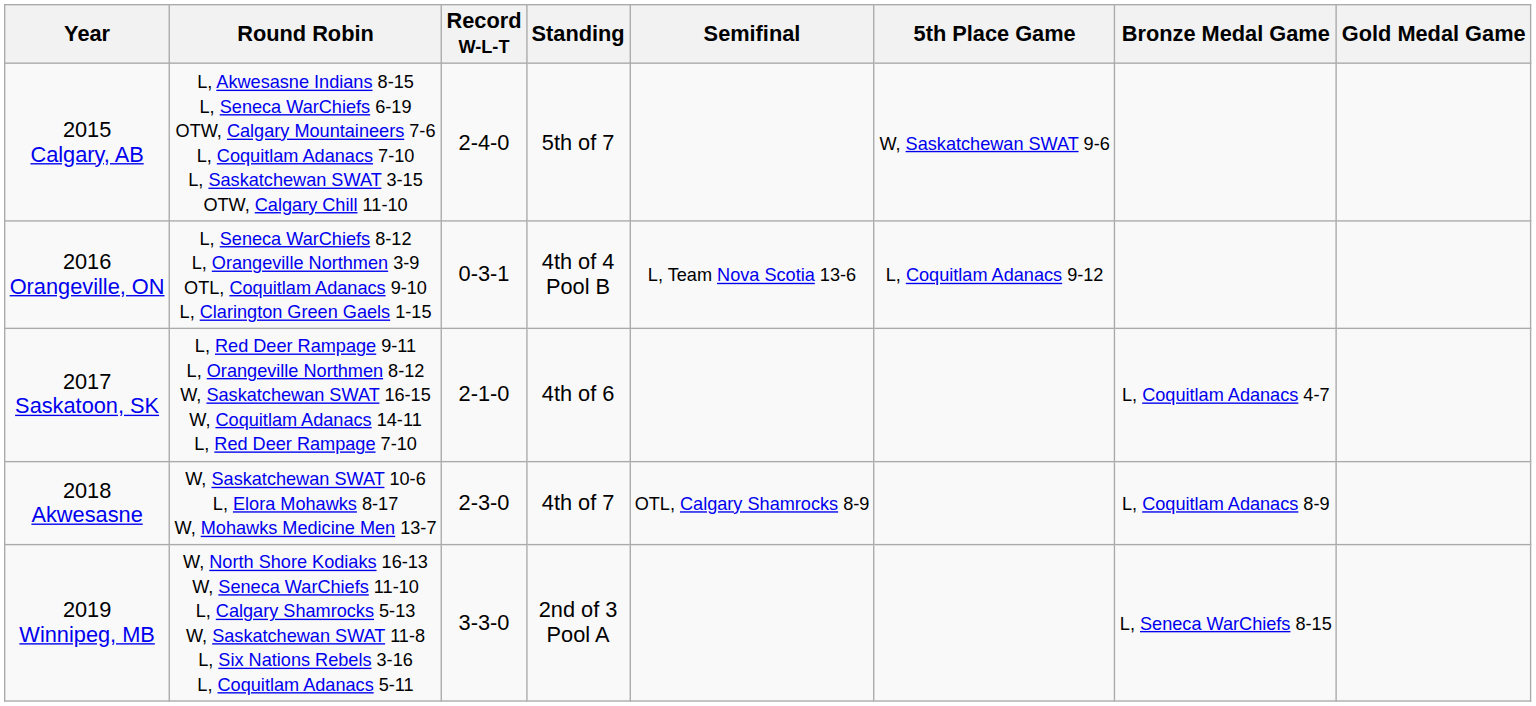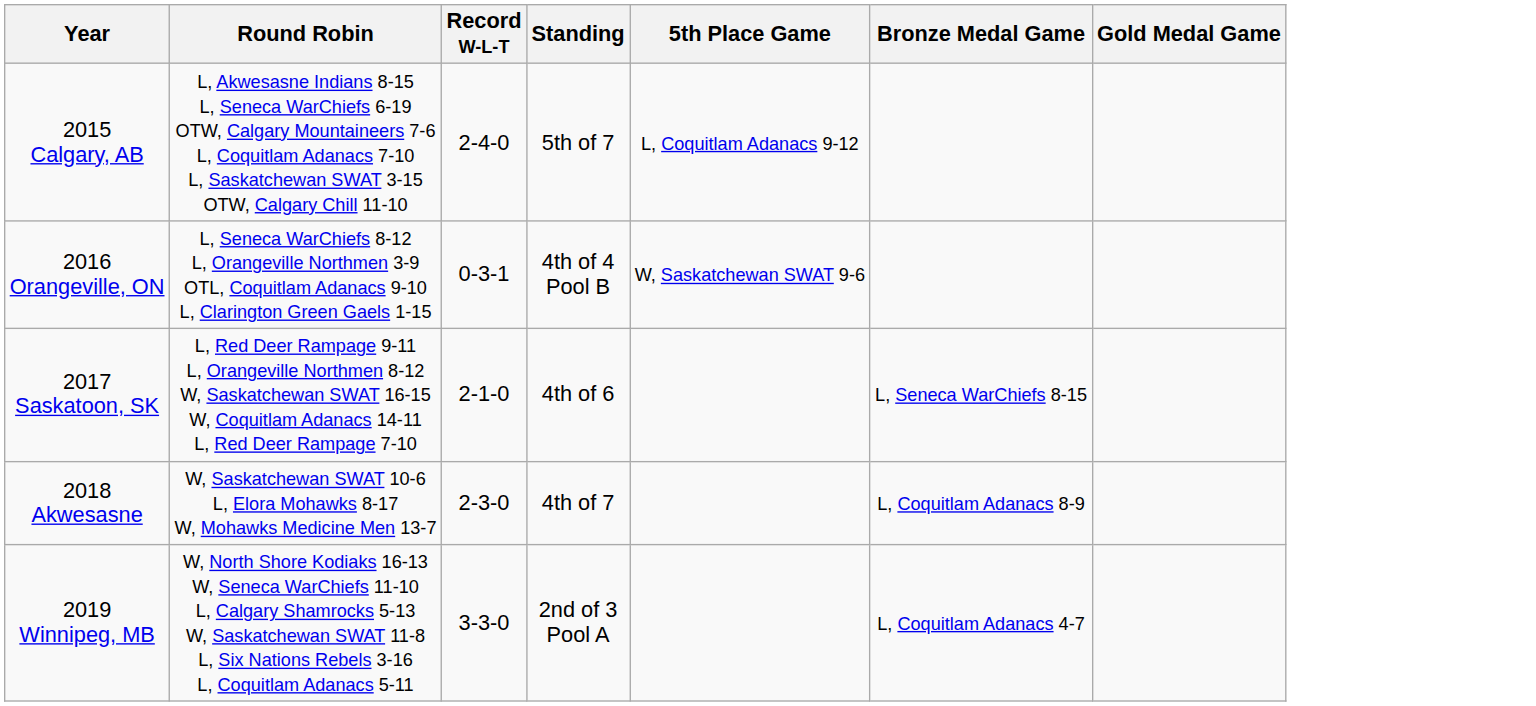- column: Semifinal | L, Team Nova Scotia 13-6 | OTL, Calgary Shamrocks 8-9
2015 Calgary, AB | 5th Place Game: W, Saskatchewan SWAT 9-6 -> L, Coquitlam Adanacs 9-12
2016 Orangeville, ON | 5th Place Game: L, Coquitlam Adanacs 9-12 -> W, Saskatchewan SWAT 9-6
2017 Saskatoon, SK | Bronze Medal Game: L, Coquitlam Adanacs 4-7 -> L, Seneca WarChiefs 8-15
2019 Winnipeg, MB | Bronze Medal Game: L, Seneca WarChiefs 8-15 -> L, Coquitlam Adanacs 4-7
